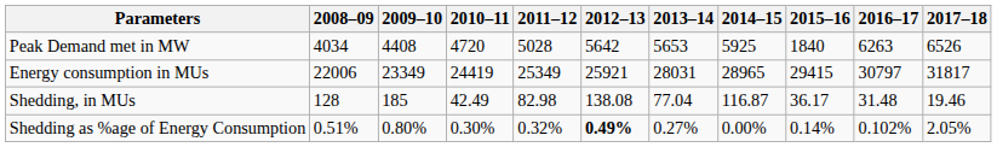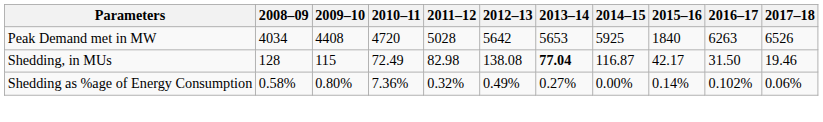- row: Energy consumption in MUs | 22006 | 23349 | 24419 | 25349 | 25921 | 28031 | 28965 | 29415 | 30797 | 31817
Shedding, in MUs | 2009–10: 185 -> 115
Shedding, in MUs | 2010–11: 42.49 -> 72.49
Shedding, in MUs | 2013–14: normal -> bold
Shedding, in MUs | 2015–16: 36.17 -> 42.17
Shedding, in MUs | 2016–17: 31.48 -> 31.50
Shedding as %age of Energy Consumption | 2008–09: 0.51% -> 0.58%
Shedding as %age of Energy Consumption | 2010–11: 0.30% -> 7.36%
Shedding as %age of Energy Consumption | 2012–13: bold -> normal
Shedding as %age of Energy Consumption | 2017–18: 2.05% -> 0.06%
